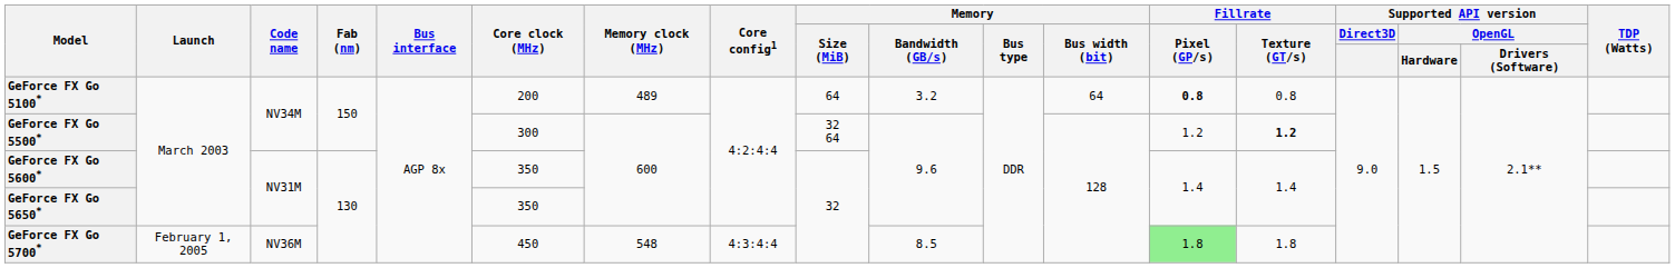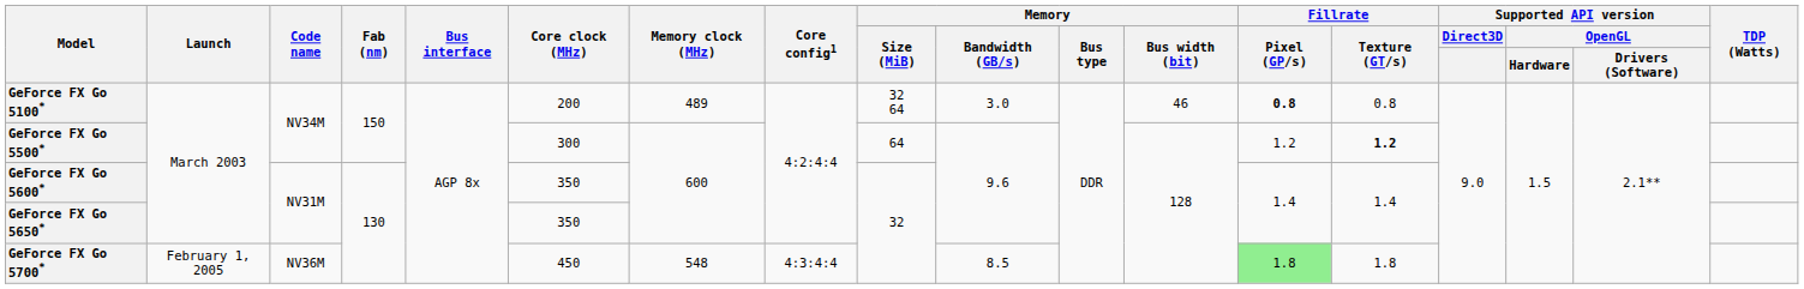GeForce FX Go 5100* | Memory / Size (MiB): 64 -> 32 64
GeForce FX Go 5100* | Memory / Bandwidth (GB/s): 3.2 -> 3.0
GeForce FX Go 5100* | Memory / Bus width (bit): 64 -> 46
GeForce FX Go 5500* | Memory / Size (MiB): 32 64 -> 64
